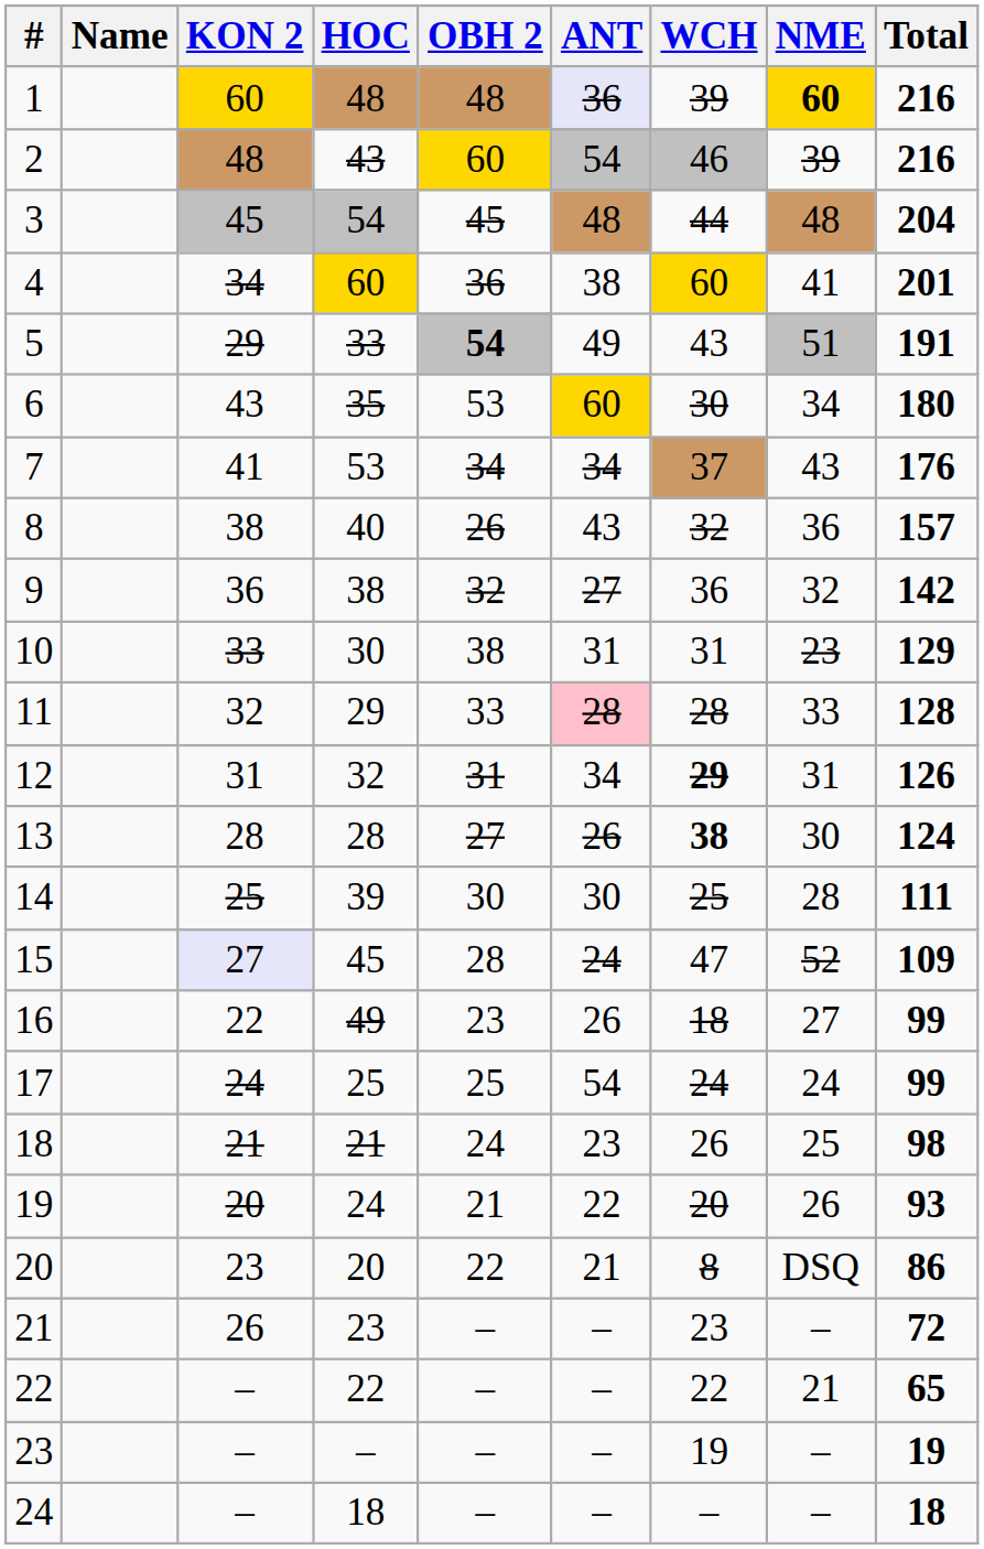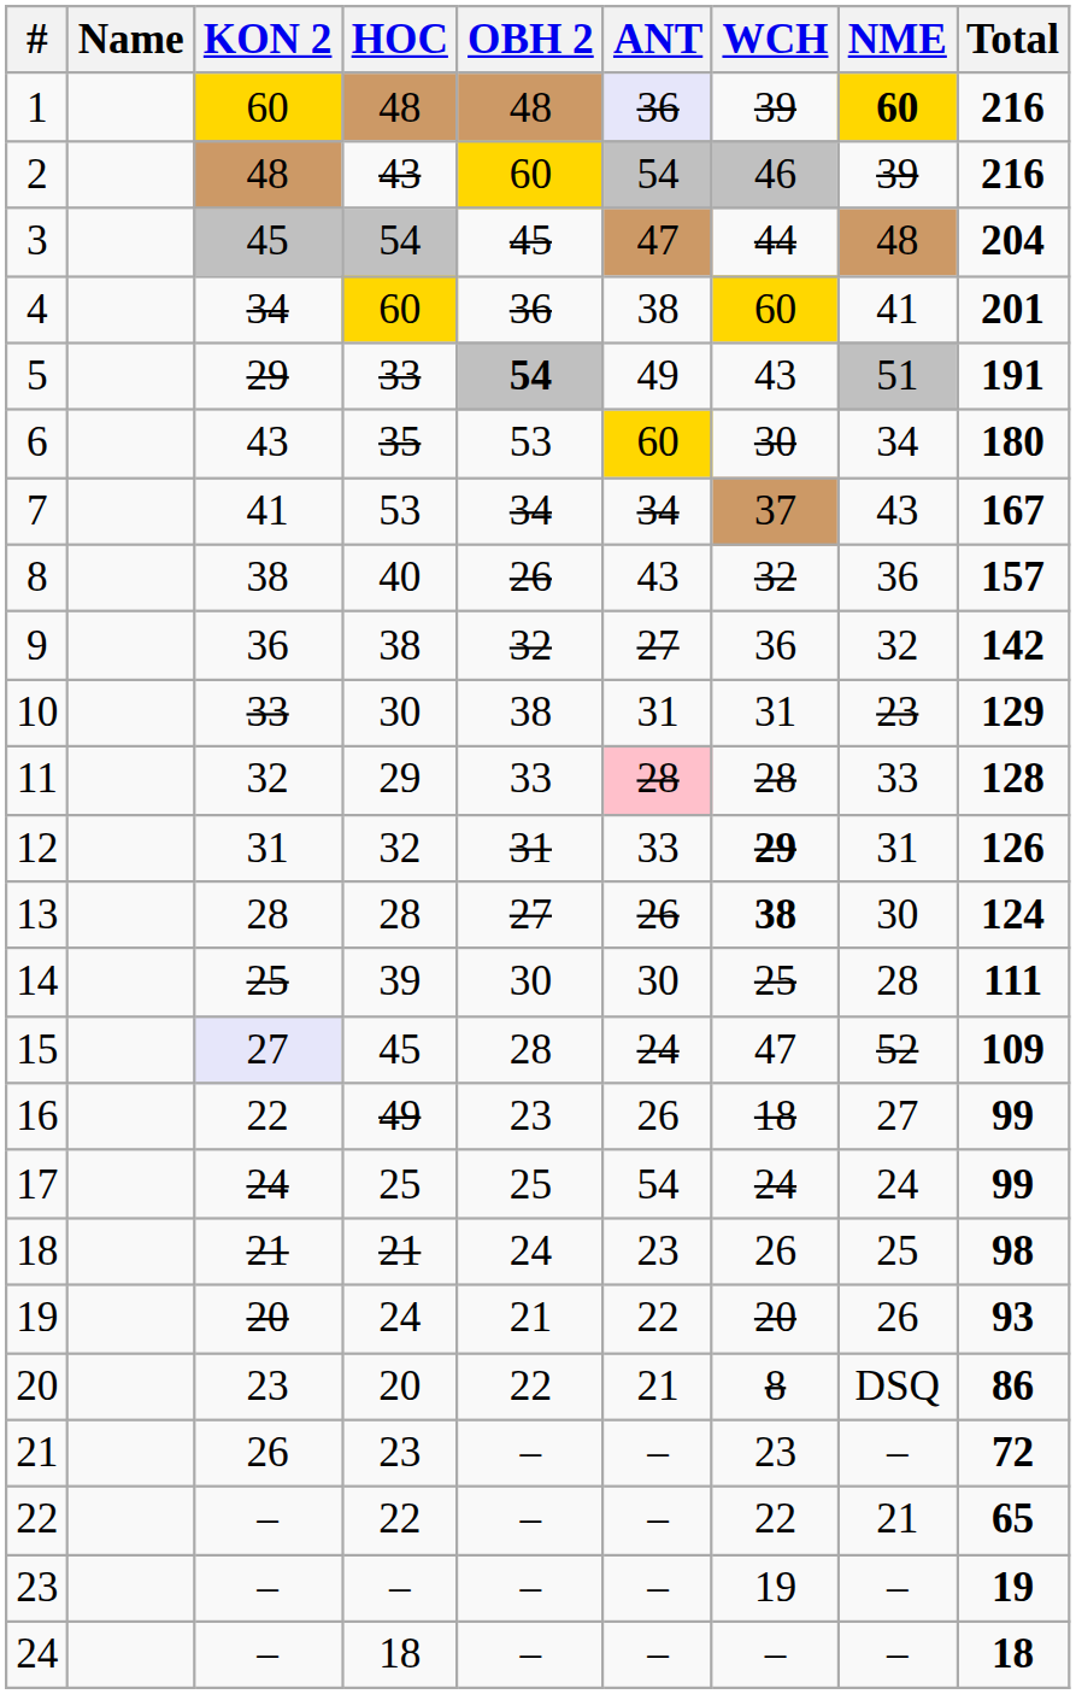3 | ANT: 48 -> 47
7 | Total: 176 -> 167
12 | ANT: 34 -> 33
